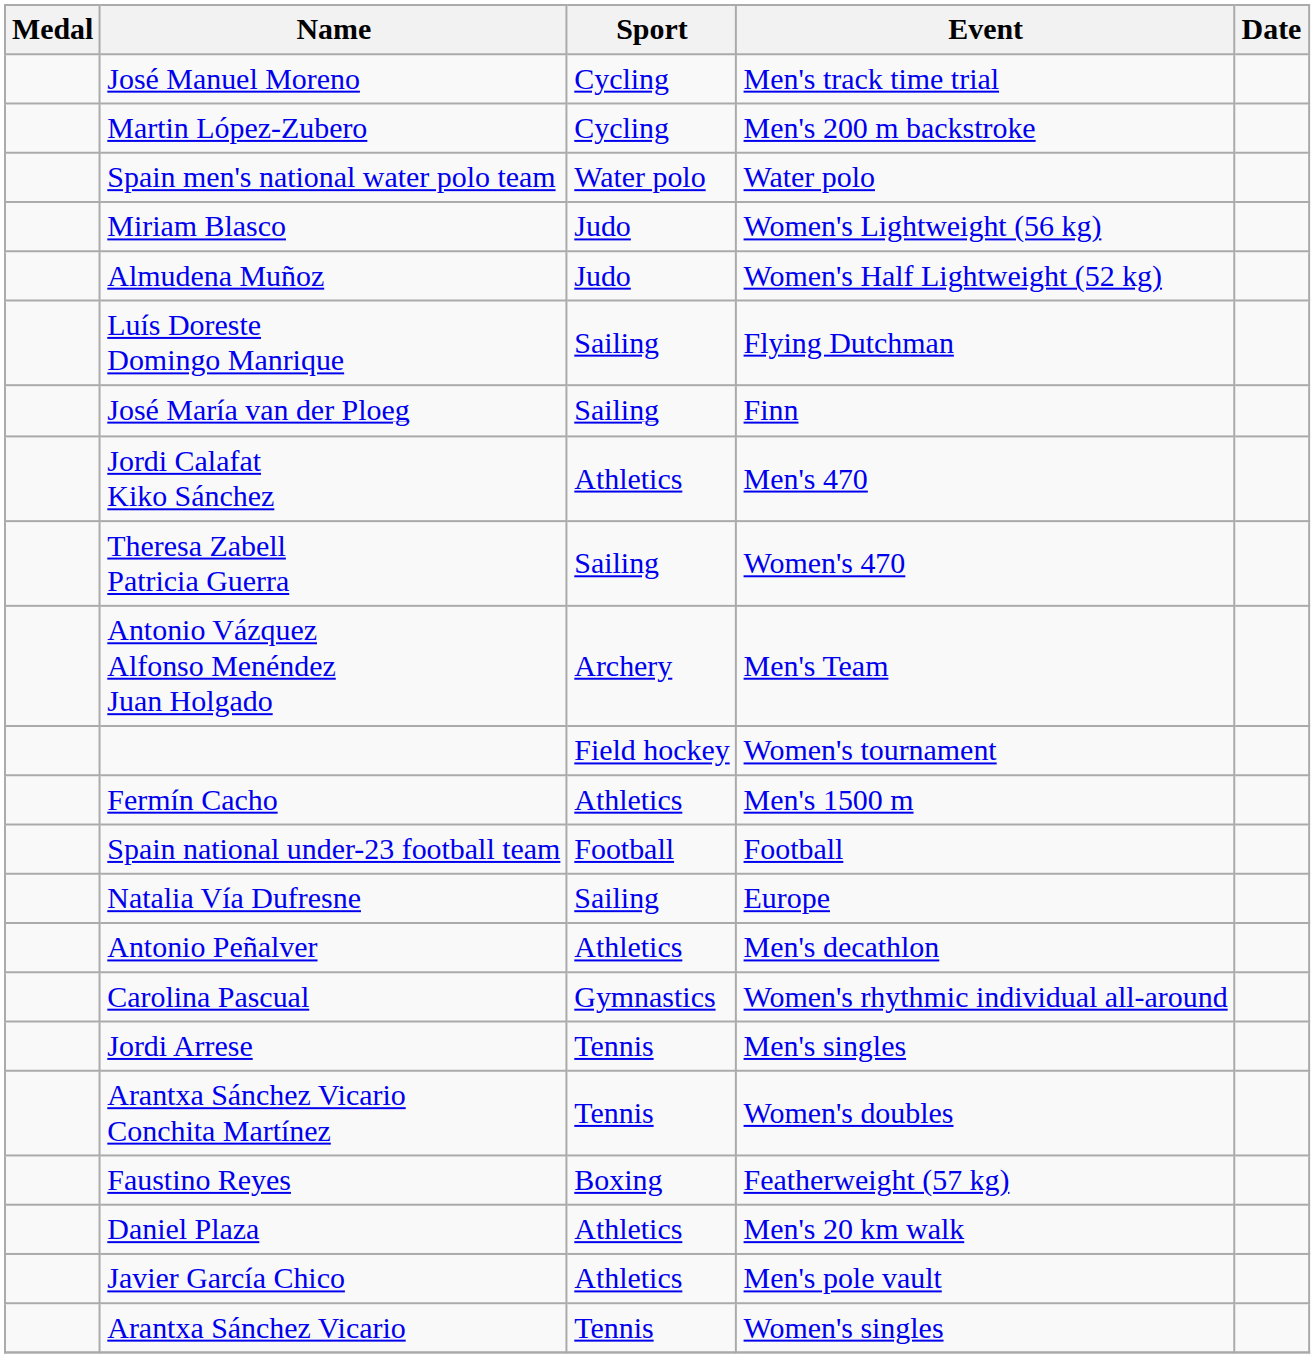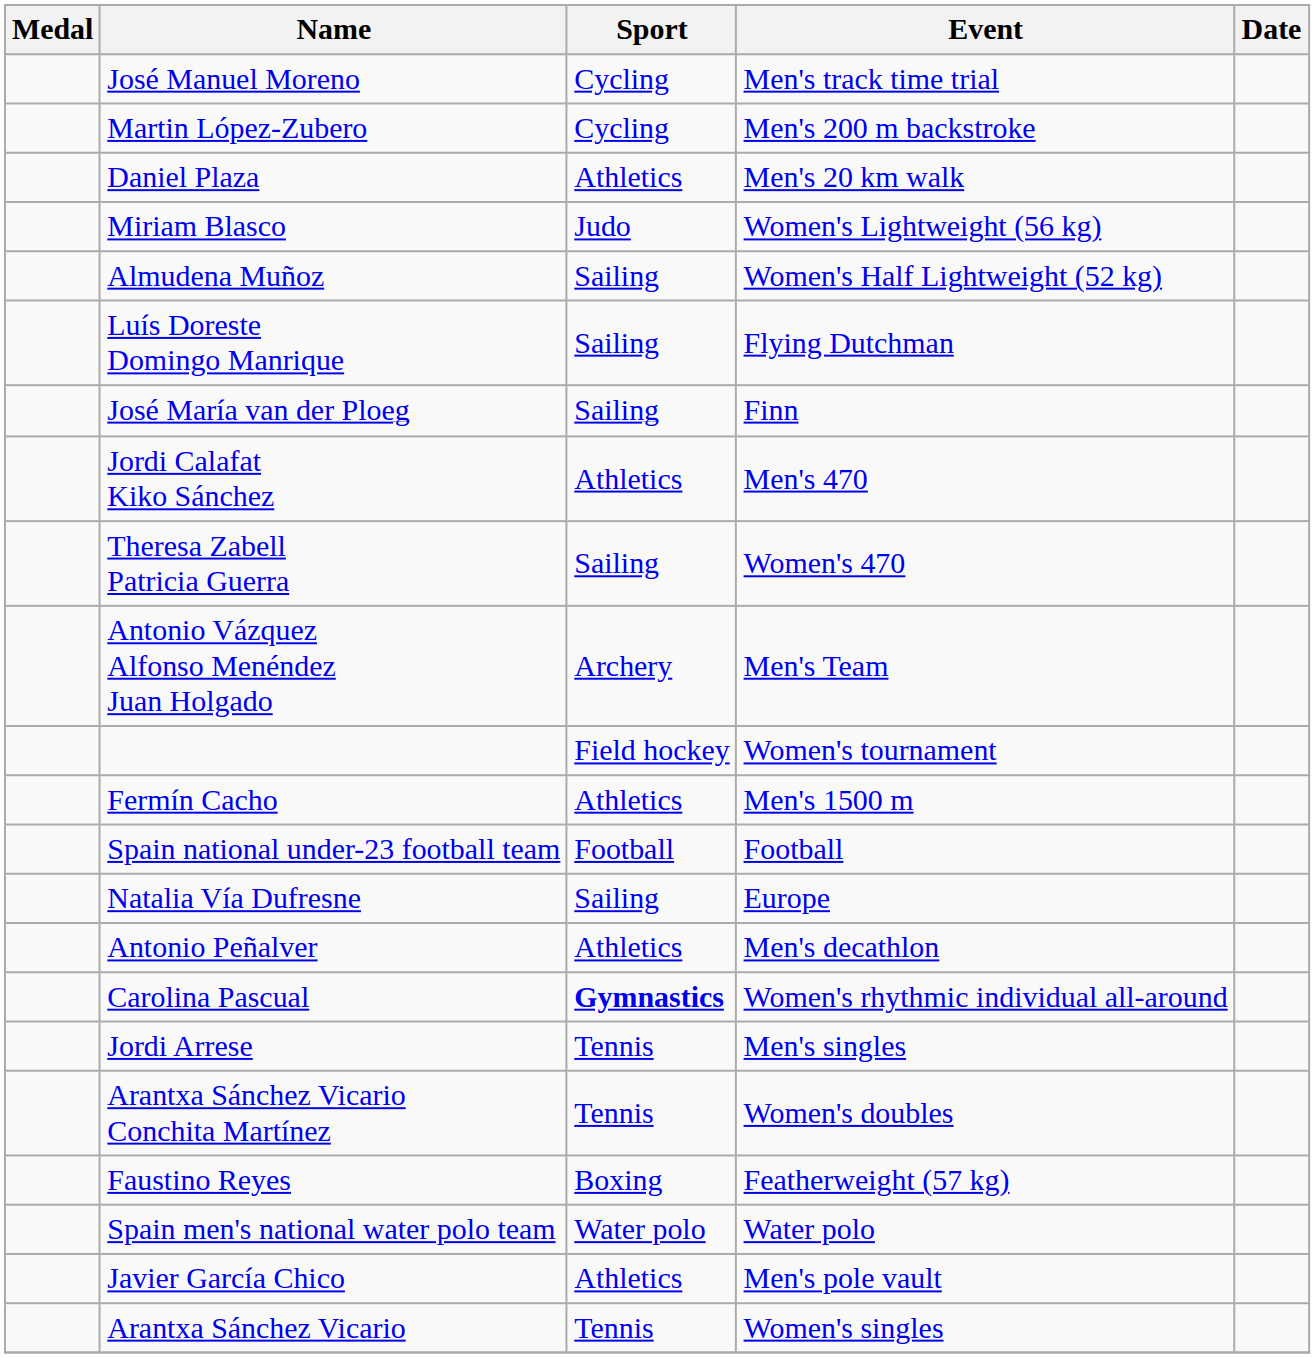rows swapped: Daniel Plaza <-> Spain men's national water polo team
Almudena Muñoz | Sport: Judo -> Sailing
Carolina Pascual | Sport: normal -> bold
